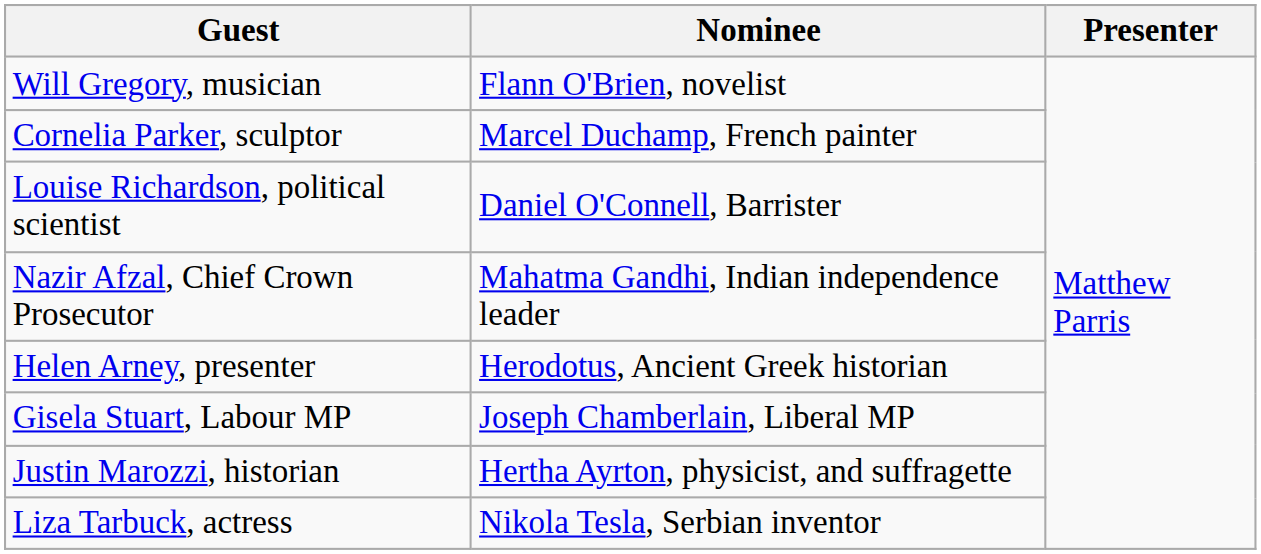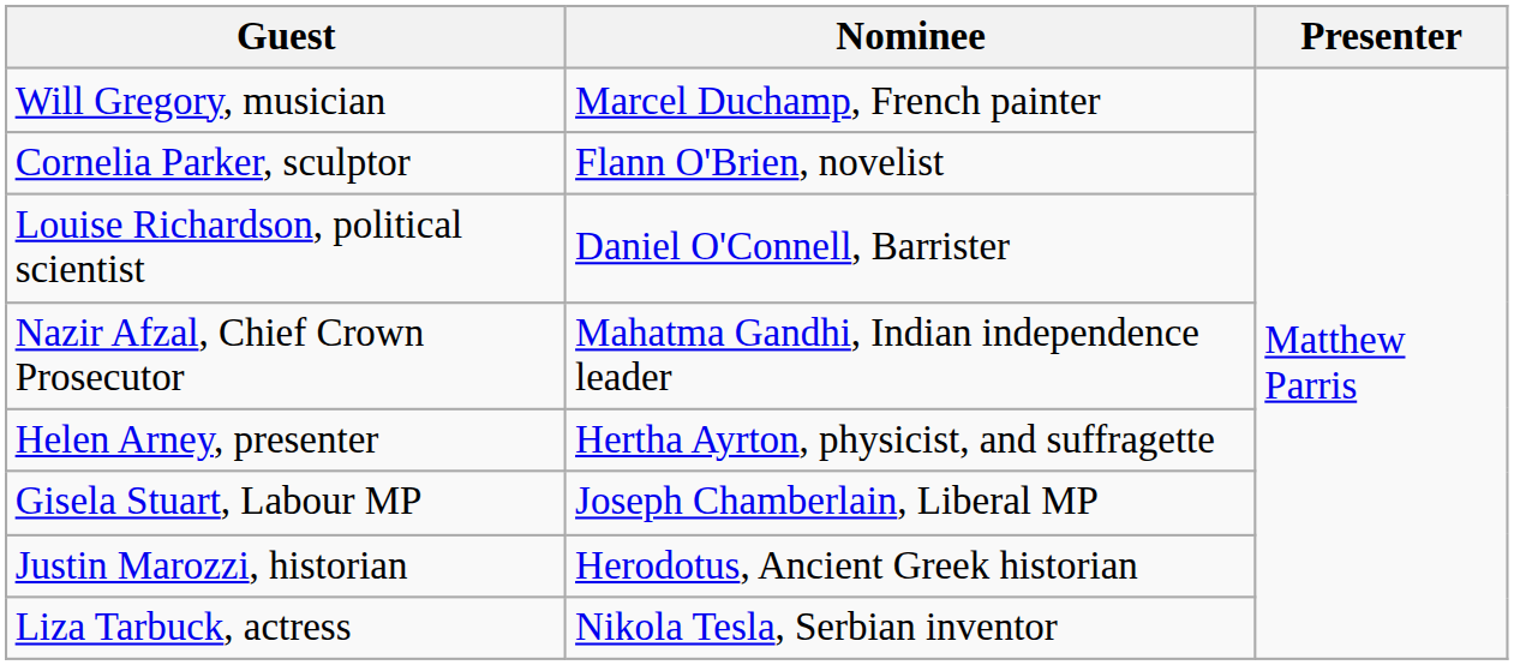Will Gregory, musician | Nominee: Flann O'Brien, novelist -> Marcel Duchamp, French painter
Cornelia Parker, sculptor | Nominee: Marcel Duchamp, French painter -> Flann O'Brien, novelist
Helen Arney, presenter | Nominee: Herodotus, Ancient Greek historian -> Hertha Ayrton, physicist, and suffragette
Justin Marozzi, historian | Nominee: Hertha Ayrton, physicist, and suffragette -> Herodotus, Ancient Greek historian
